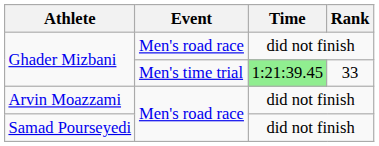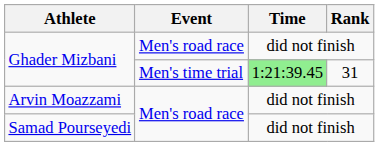Ghader Mizbani / Men's time trial | Rank: 33 -> 31
